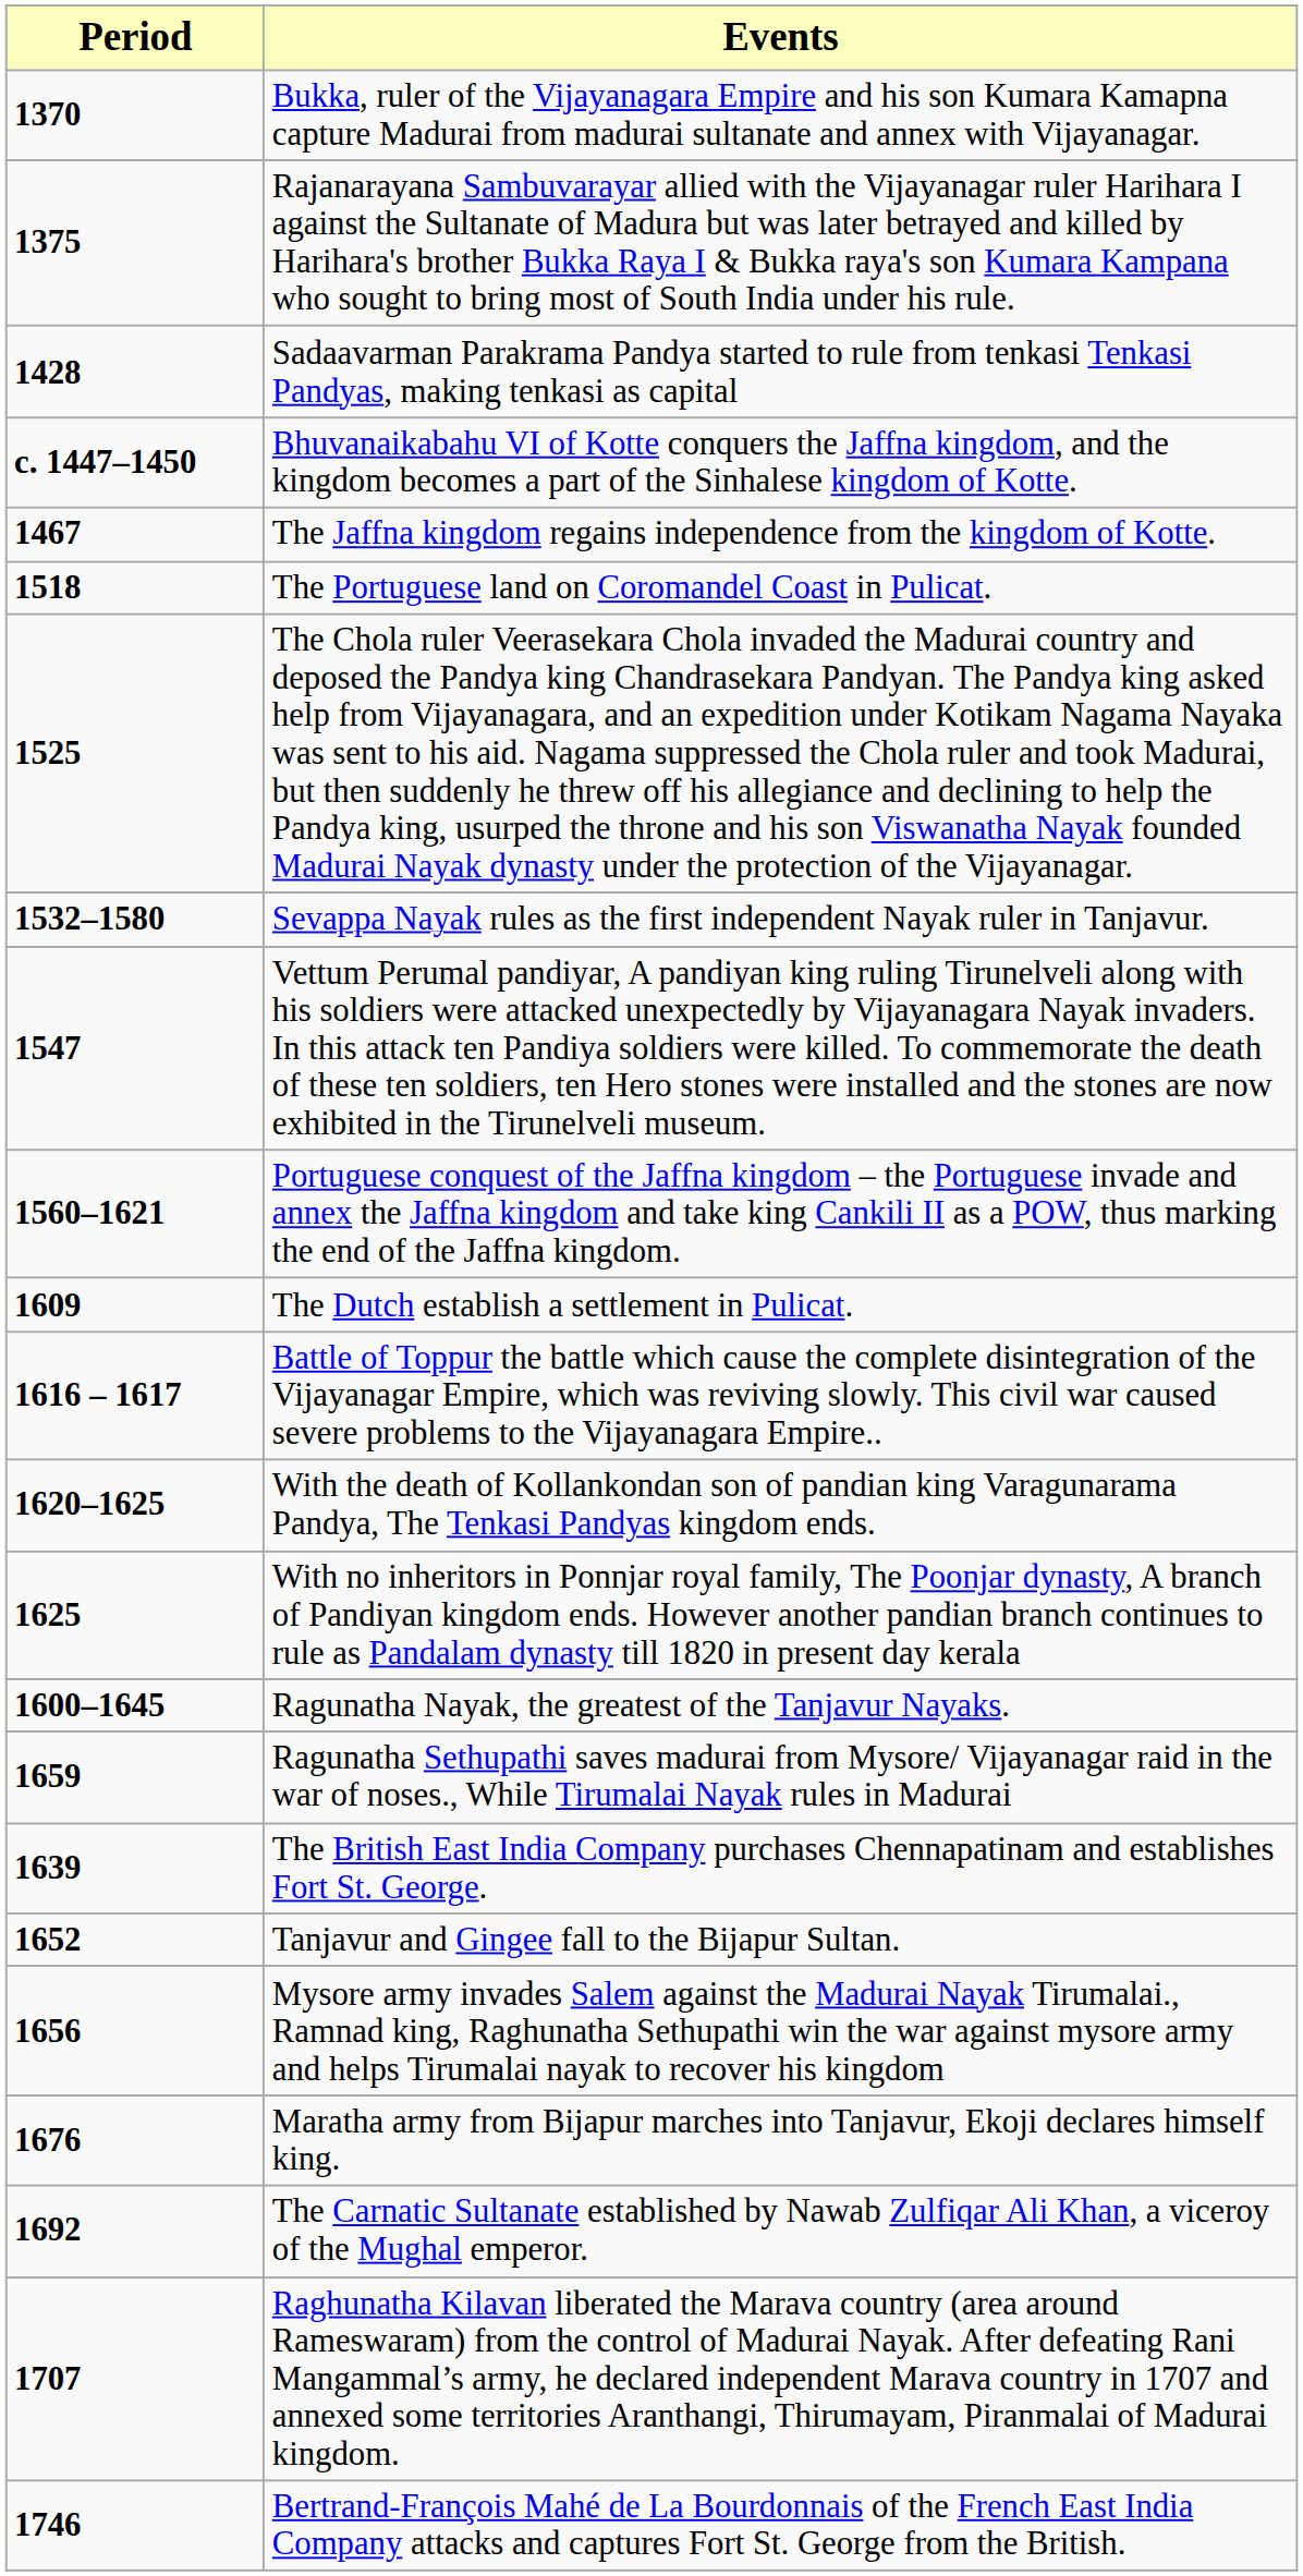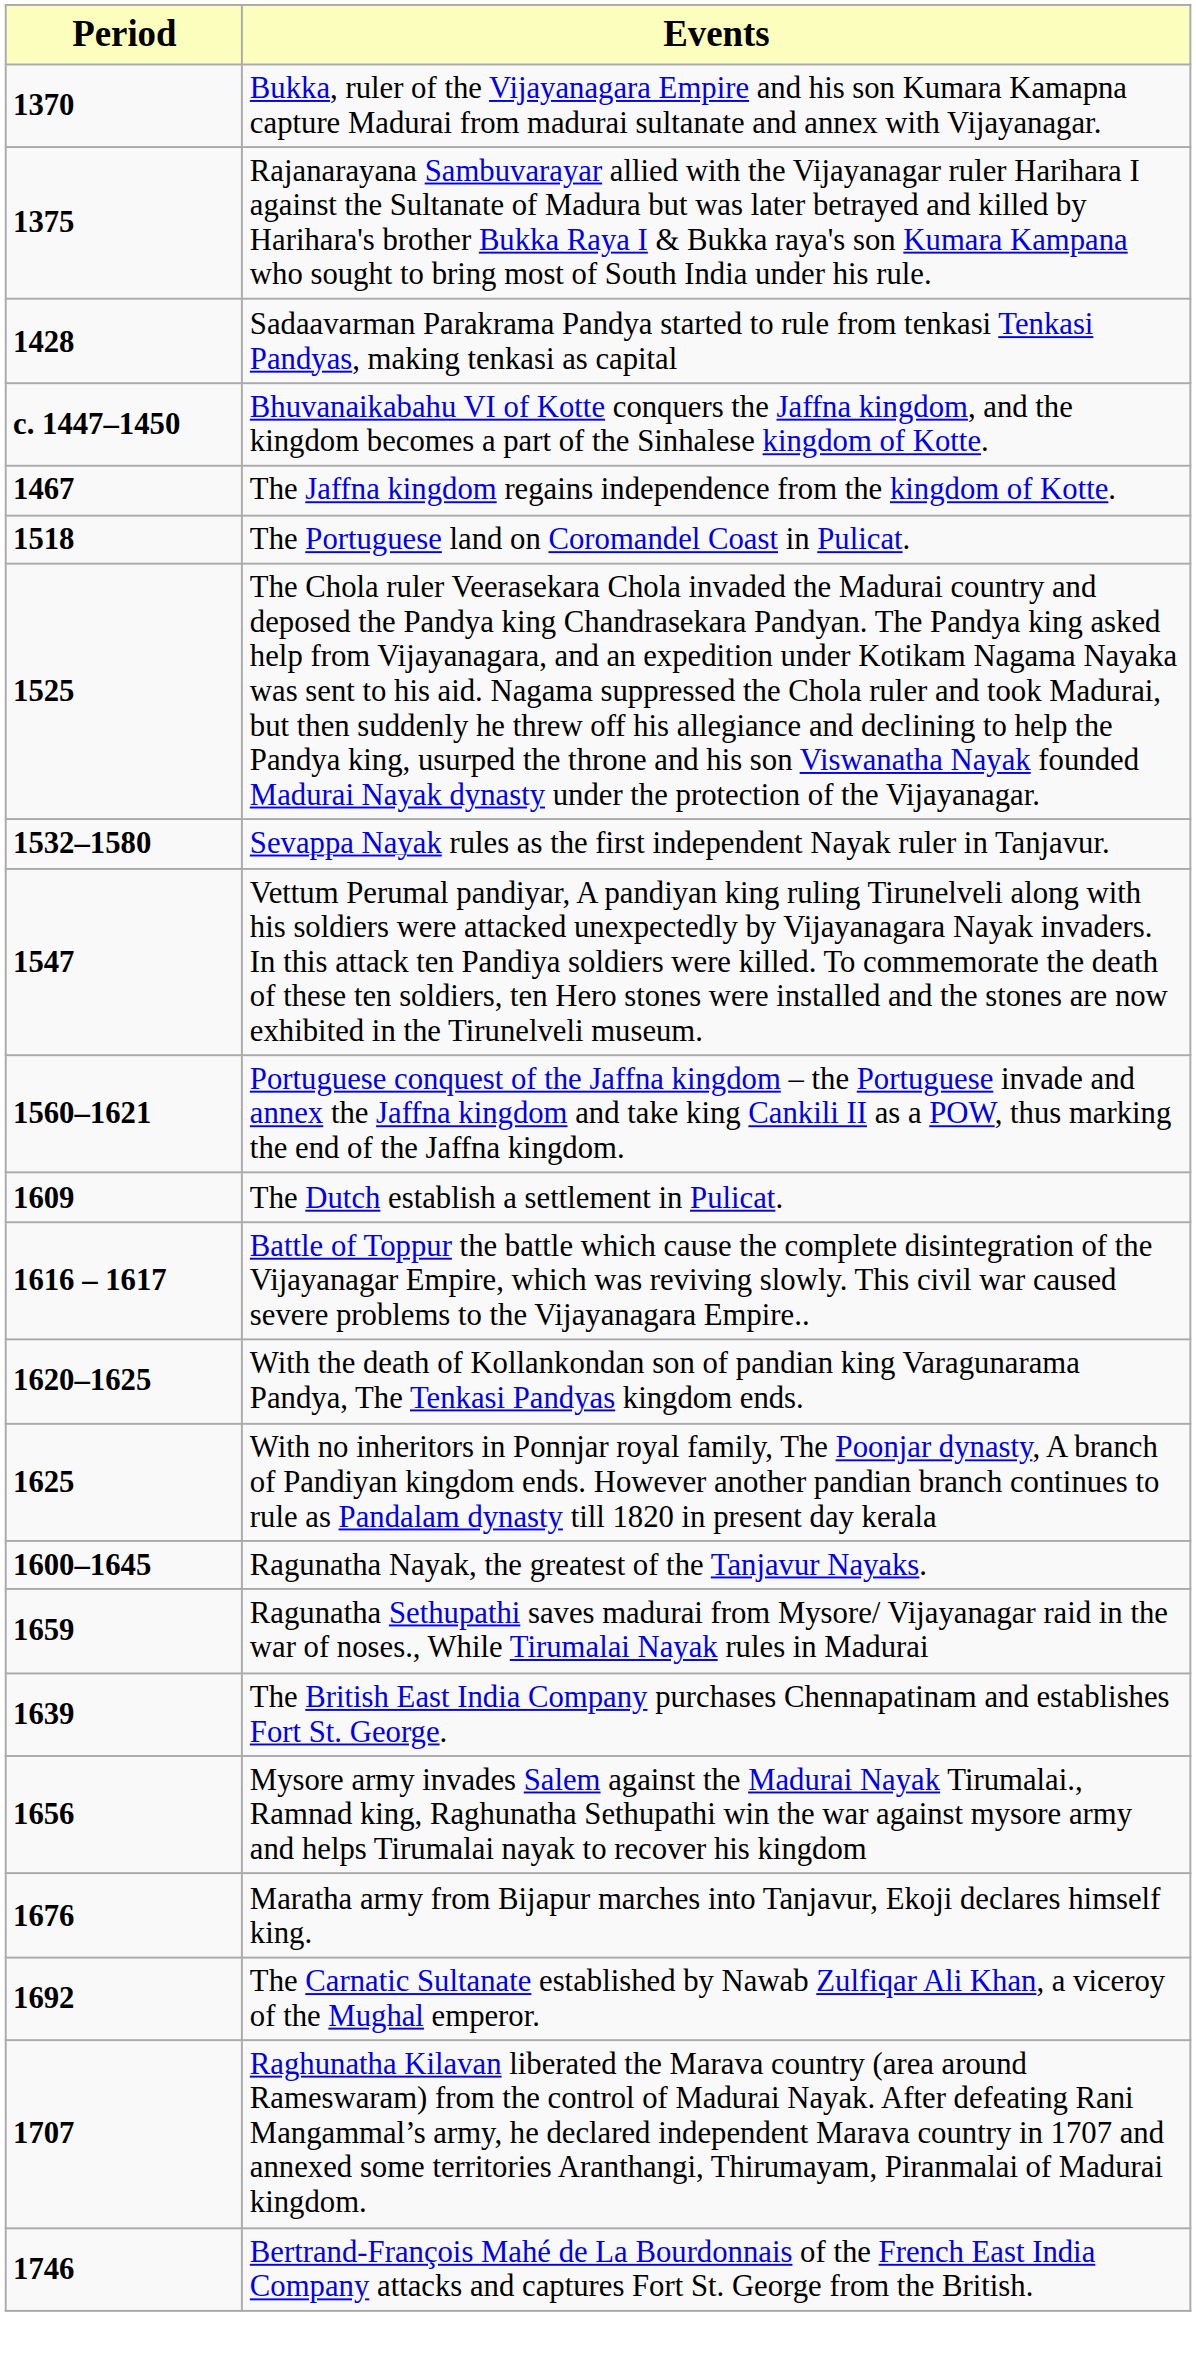- row: 1652 | Tanjavur and Gingee fall to the Bijapur Sultan.
